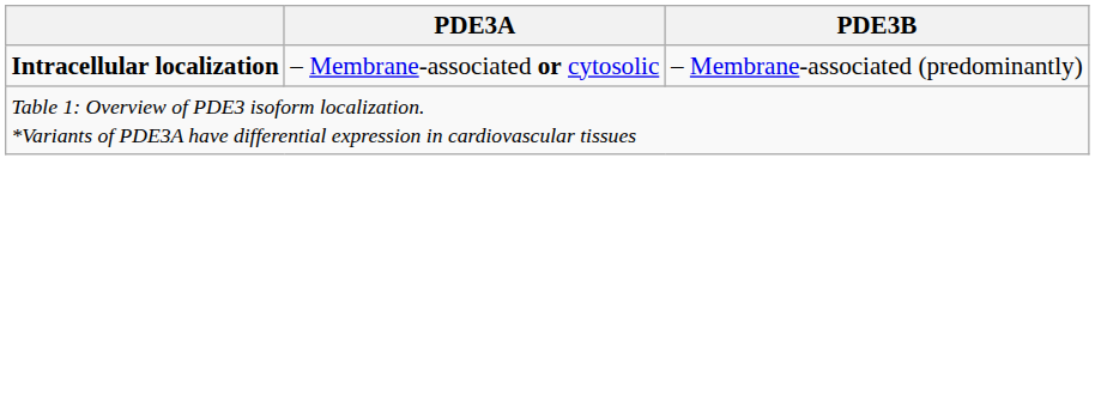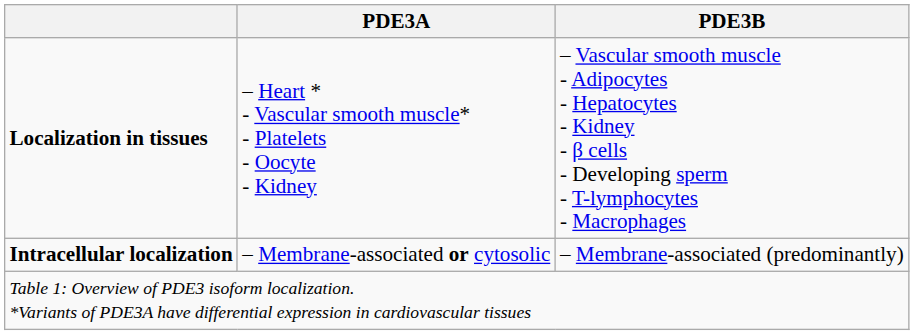+ row: Localization in tissues | – Heart * - Vascular smooth muscle* - Platelets - Oocyte - Kidney | – Vascular smooth muscle - Adipocytes - Hepatocytes - Kidney - β cells - Developing sperm - T-lymphocytes - Macrophages
